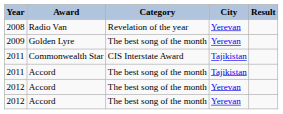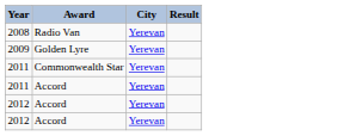- column: Category | Revelation of the year | The best song of the month | CIS Interstate Award | The best song of the month | The best song of the month | The best song of the month
2011 / Commonwealth Star | City: Tajikistan -> Yerevan
2011 / Accord | City: Tajikistan -> Yerevan
